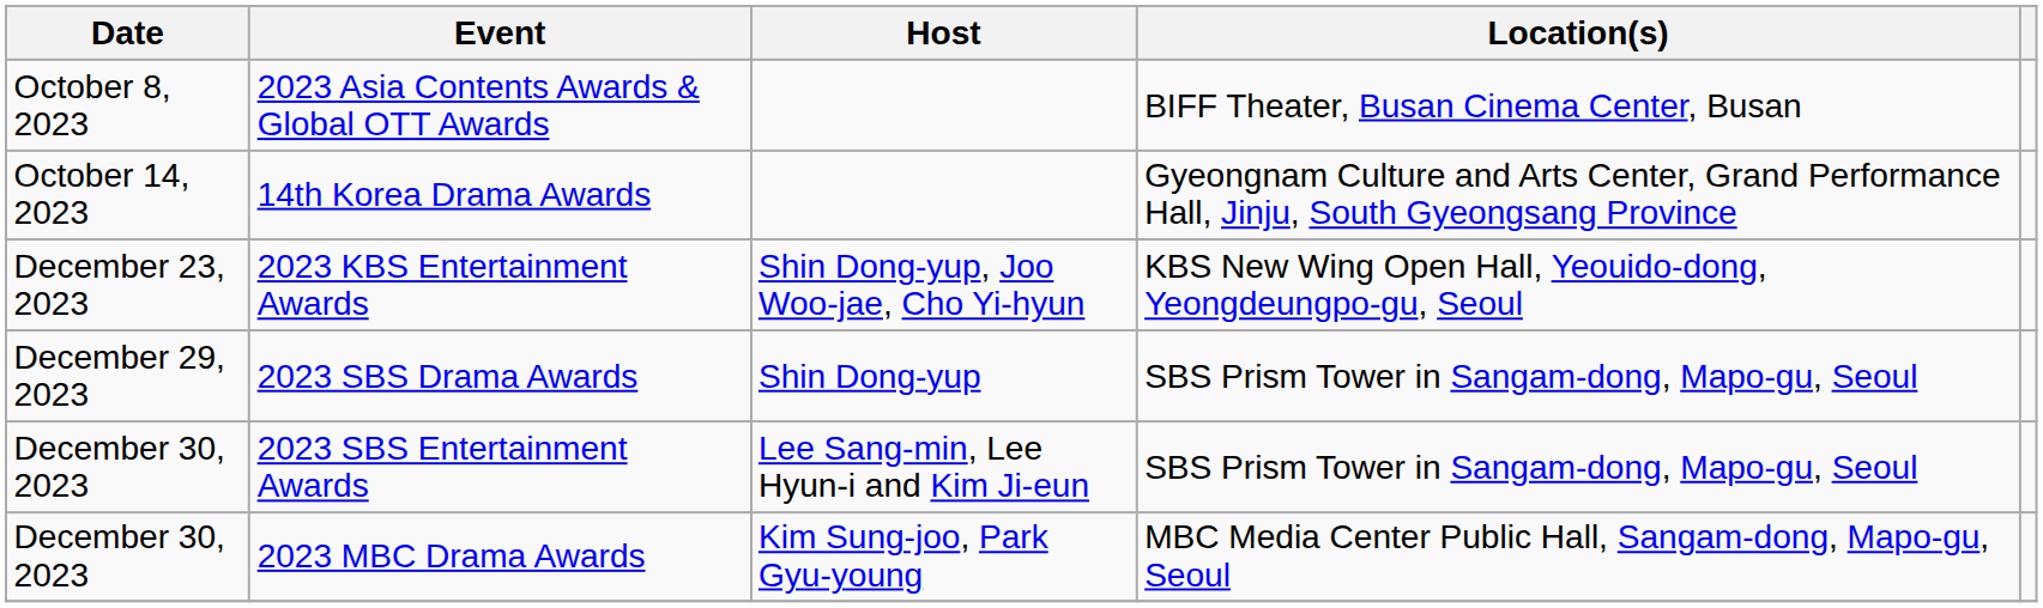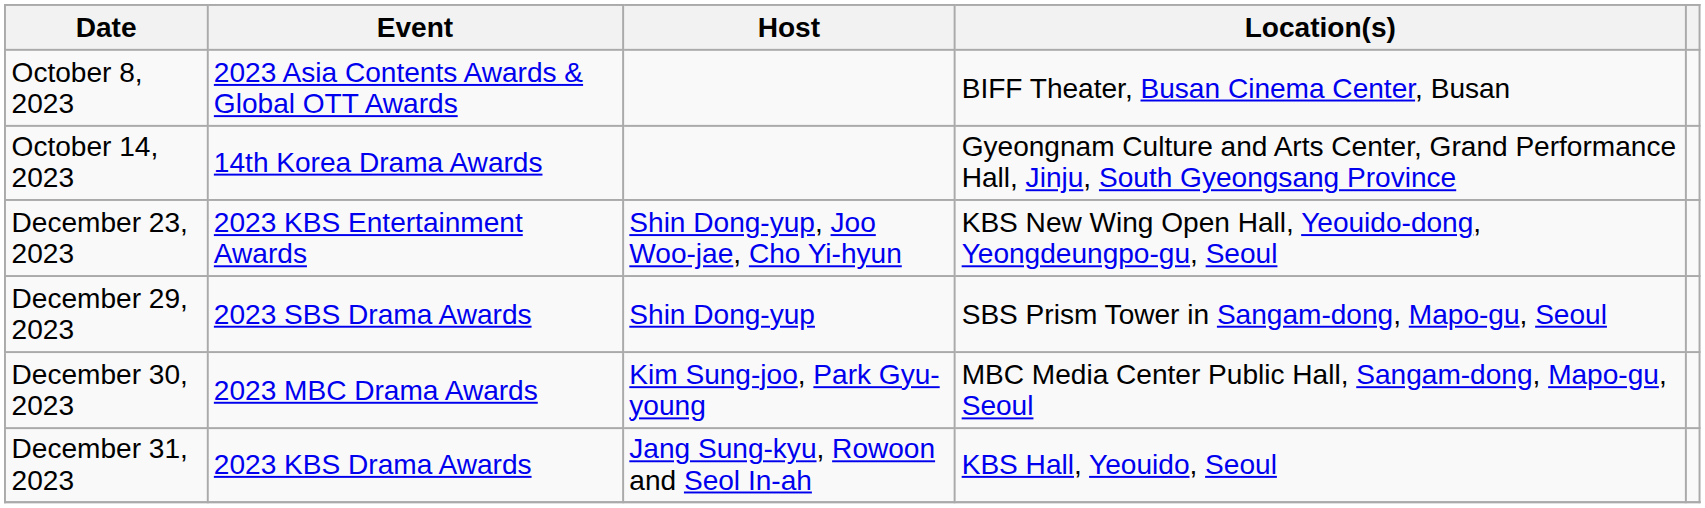- row: December 30, 2023 | 2023 SBS Entertainment Awards | Lee Sang-min, Lee Hyun-i and Kim Ji-eun | SBS Prism Tower in Sangam-dong, Mapo-gu, Seoul
+ row: December 31, 2023 | 2023 KBS Drama Awards | Jang Sung-kyu, Rowoon and Seol In-ah | KBS Hall, Yeouido, Seoul
